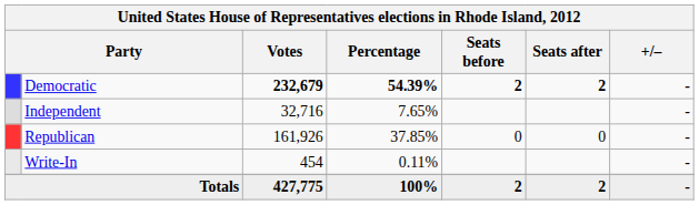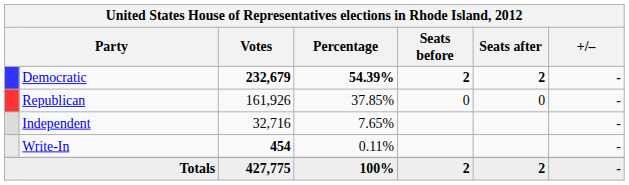rows swapped: Republican <-> Independent
Write-In | Votes: normal -> bold
